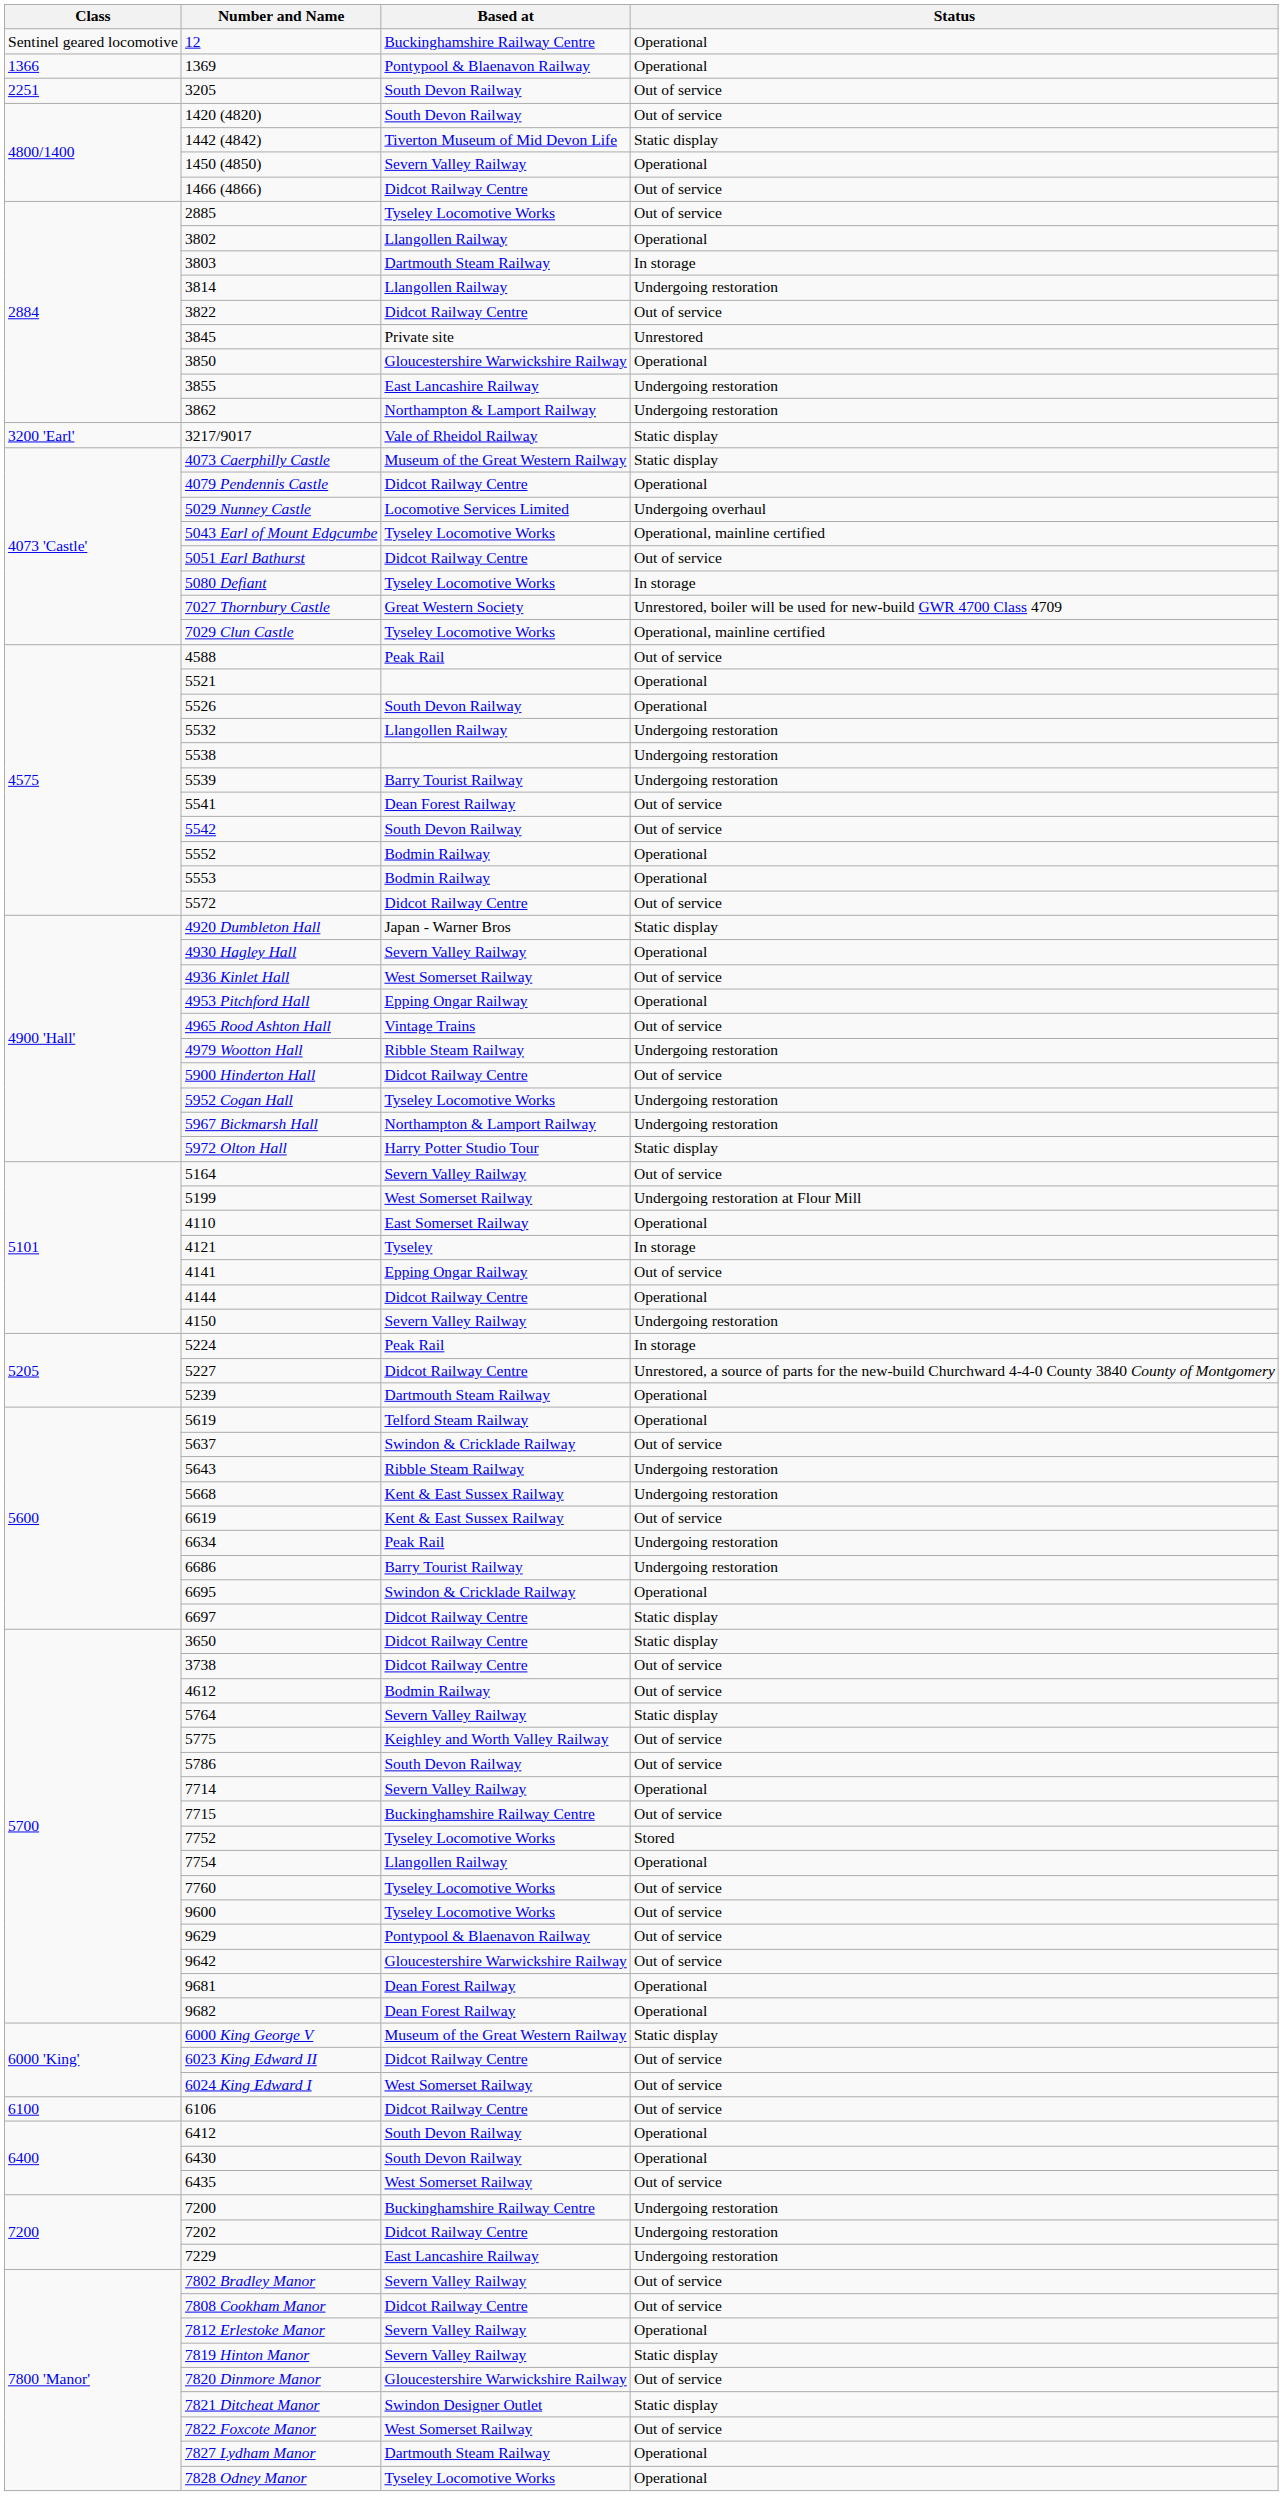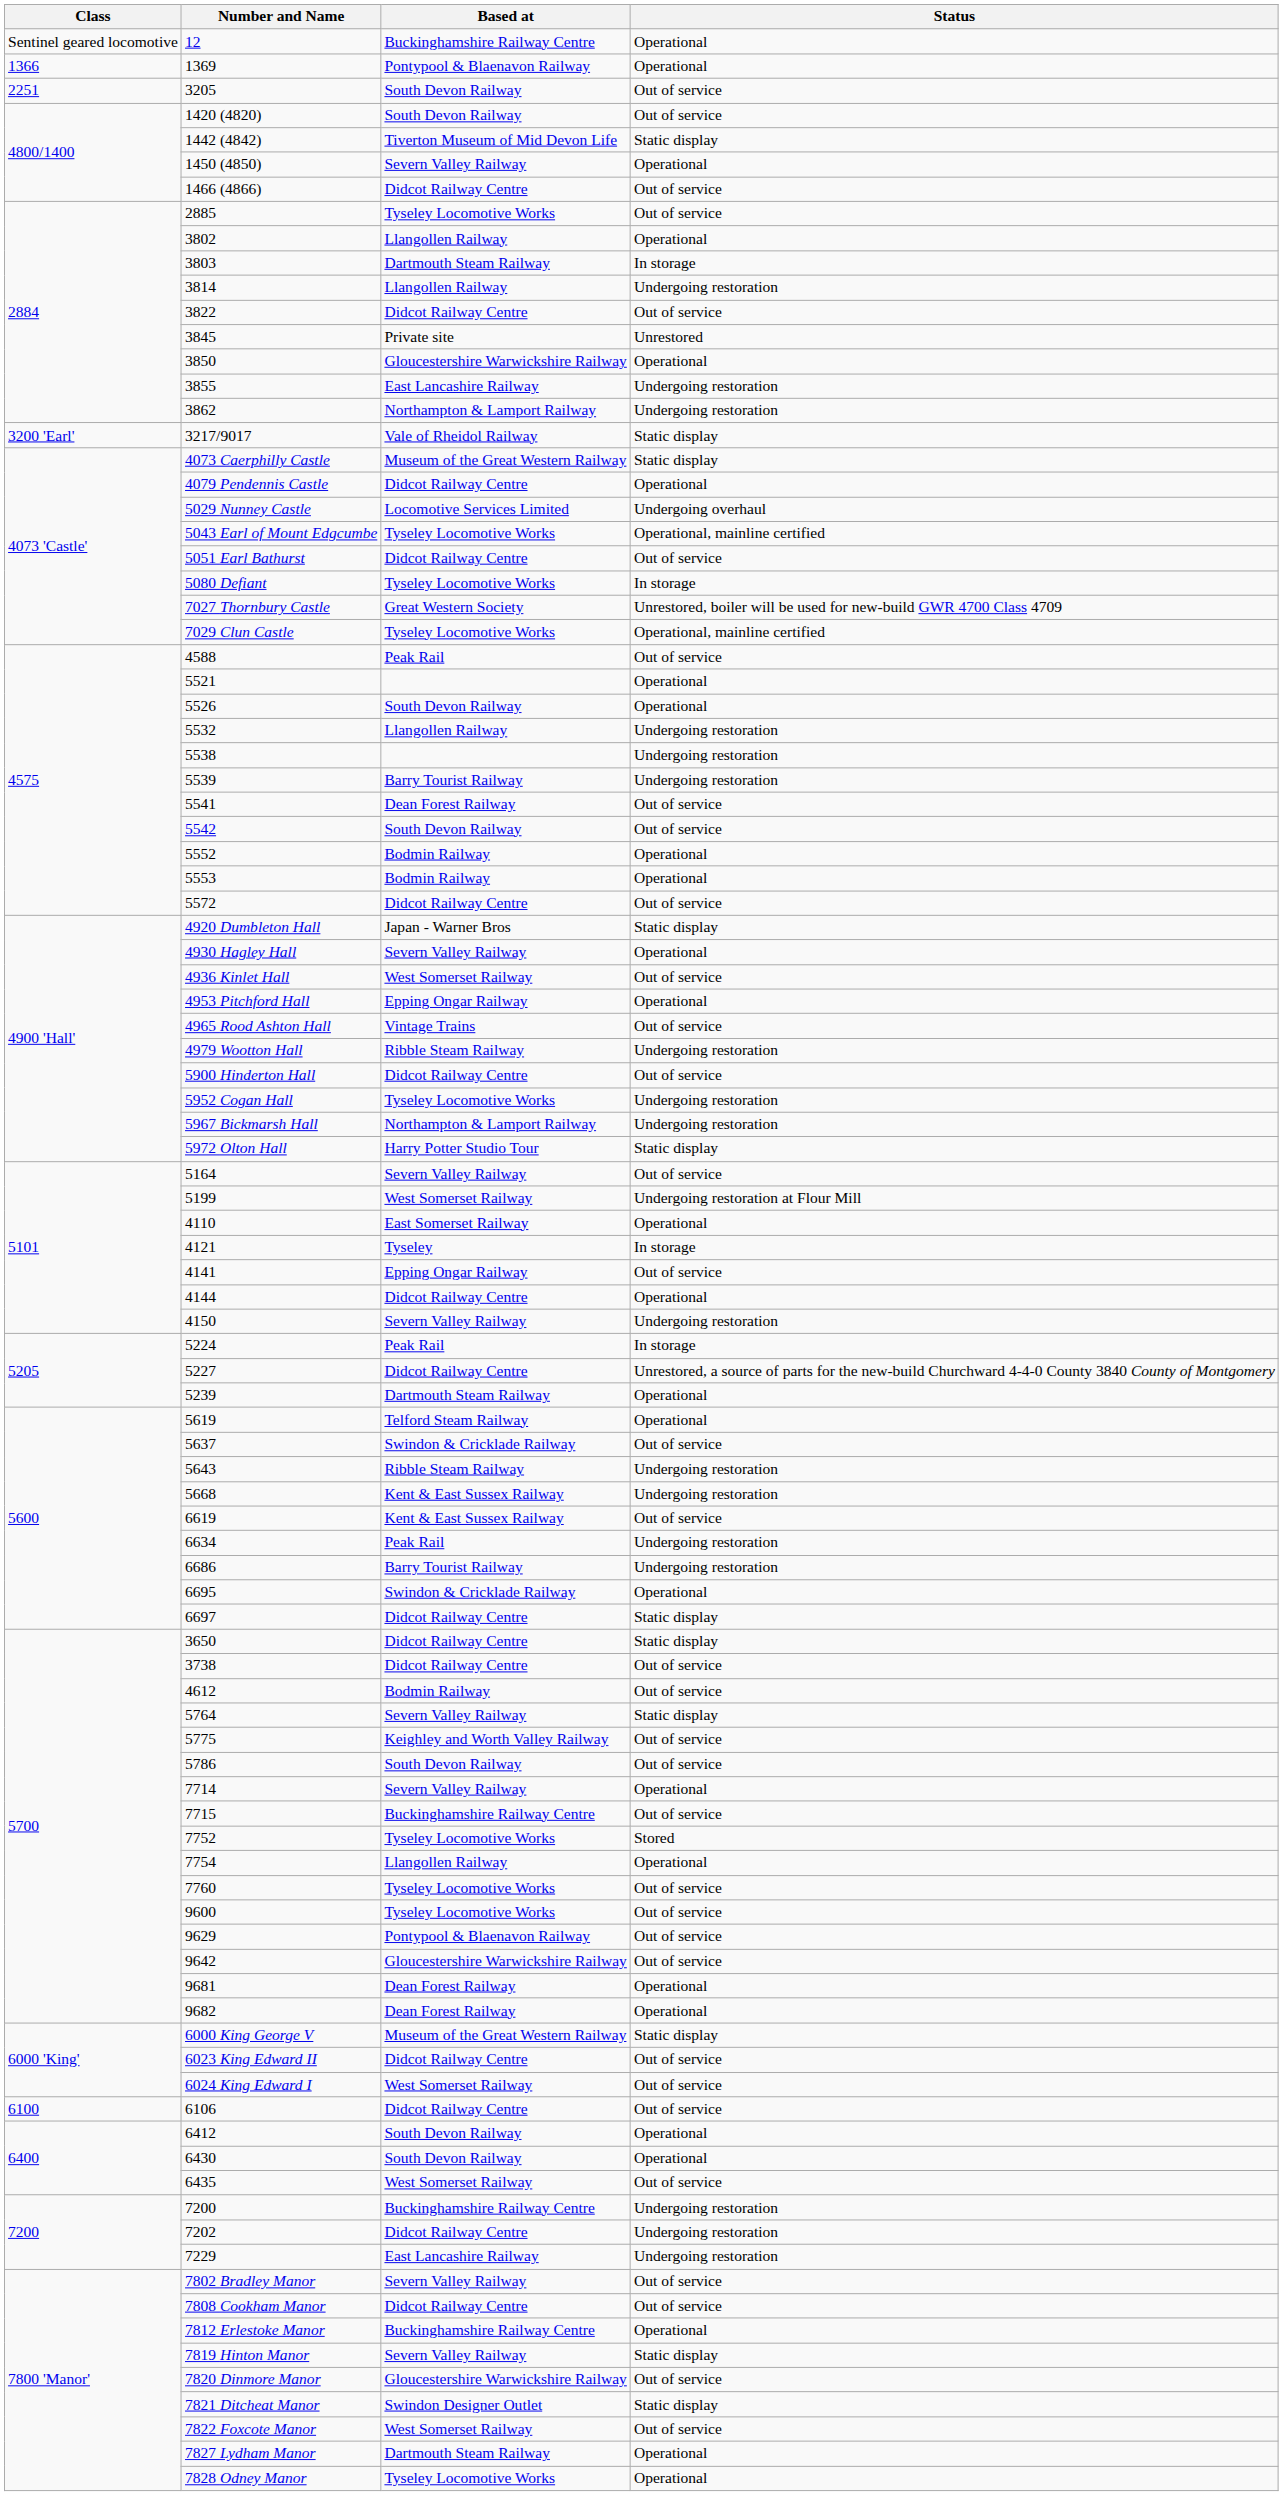7812 Erlestoke Manor | Based at: Severn Valley Railway -> Buckinghamshire Railway Centre
